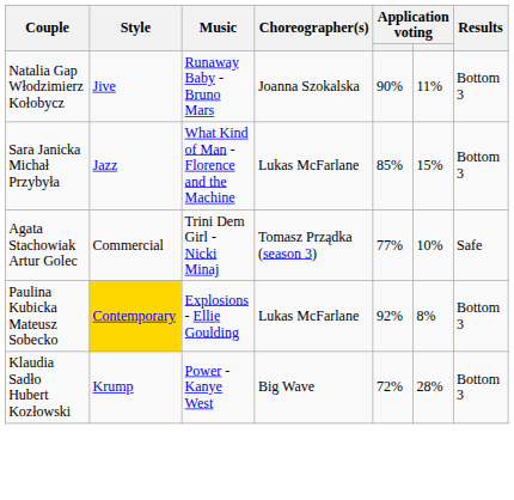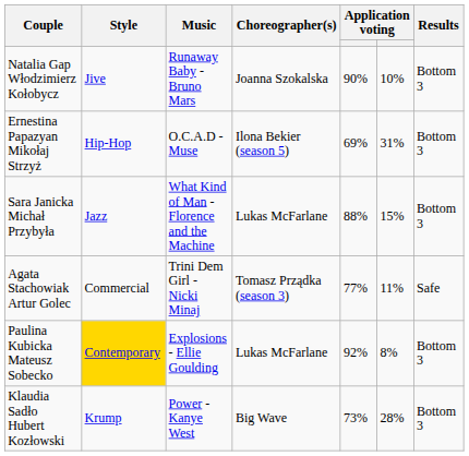Natalia Gap Włodzimierz Kołobycz | column 6: 11% -> 10%
+ row: Ernestina Papazyan Mikołaj Strzyż | Hip-Hop | O.C.A.D - Muse | Ilona Bekier (season 5) | 69% | 31% | Bottom 3
Sara Janicka Michał Przybyła | column 5: 85% -> 88%
Agata Stachowiak Artur Golec | column 6: 10% -> 11%
Klaudia Sadło Hubert Kozłowski | column 5: 72% -> 73%
